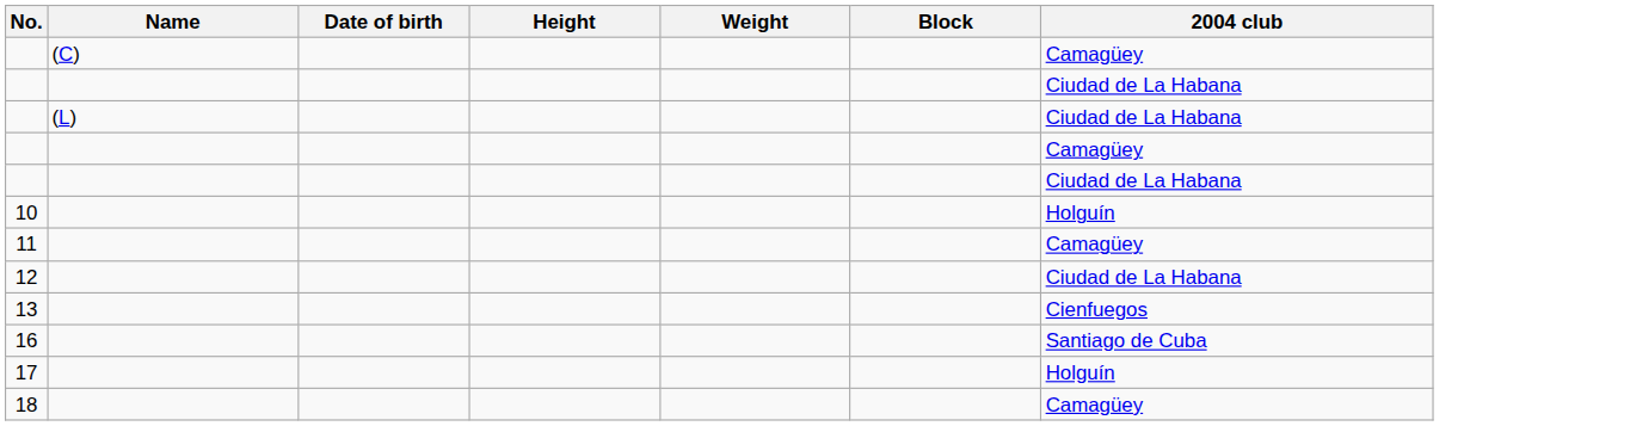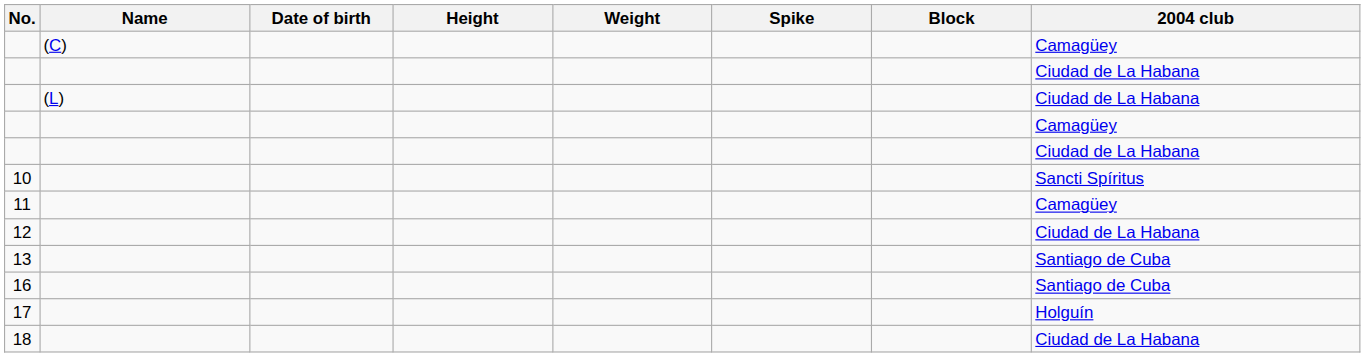+ column: Spike
10 | 2004 club: Holguín -> Sancti Spíritus
13 | 2004 club: Cienfuegos -> Santiago de Cuba
18 | 2004 club: Camagüey -> Ciudad de La Habana
